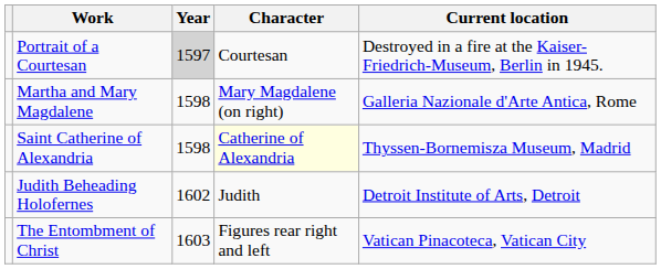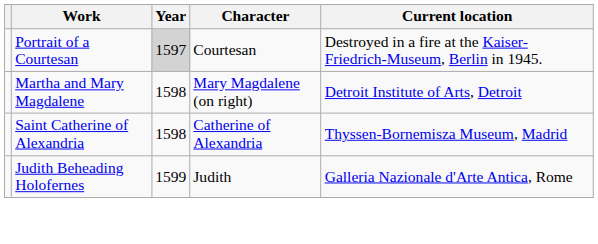Martha and Mary Magdalene | Current location: Galleria Nazionale d'Arte Antica, Rome -> Detroit Institute of Arts, Detroit
Saint Catherine of Alexandria | Character: lightyellow background -> no background
Judith Beheading Holofernes | Year: 1602 -> 1599
Judith Beheading Holofernes | Current location: Detroit Institute of Arts, Detroit -> Galleria Nazionale d'Arte Antica, Rome
- row: The Entombment of Christ | 1603 | Figures rear right and left | Vatican Pinacoteca, Vatican City
